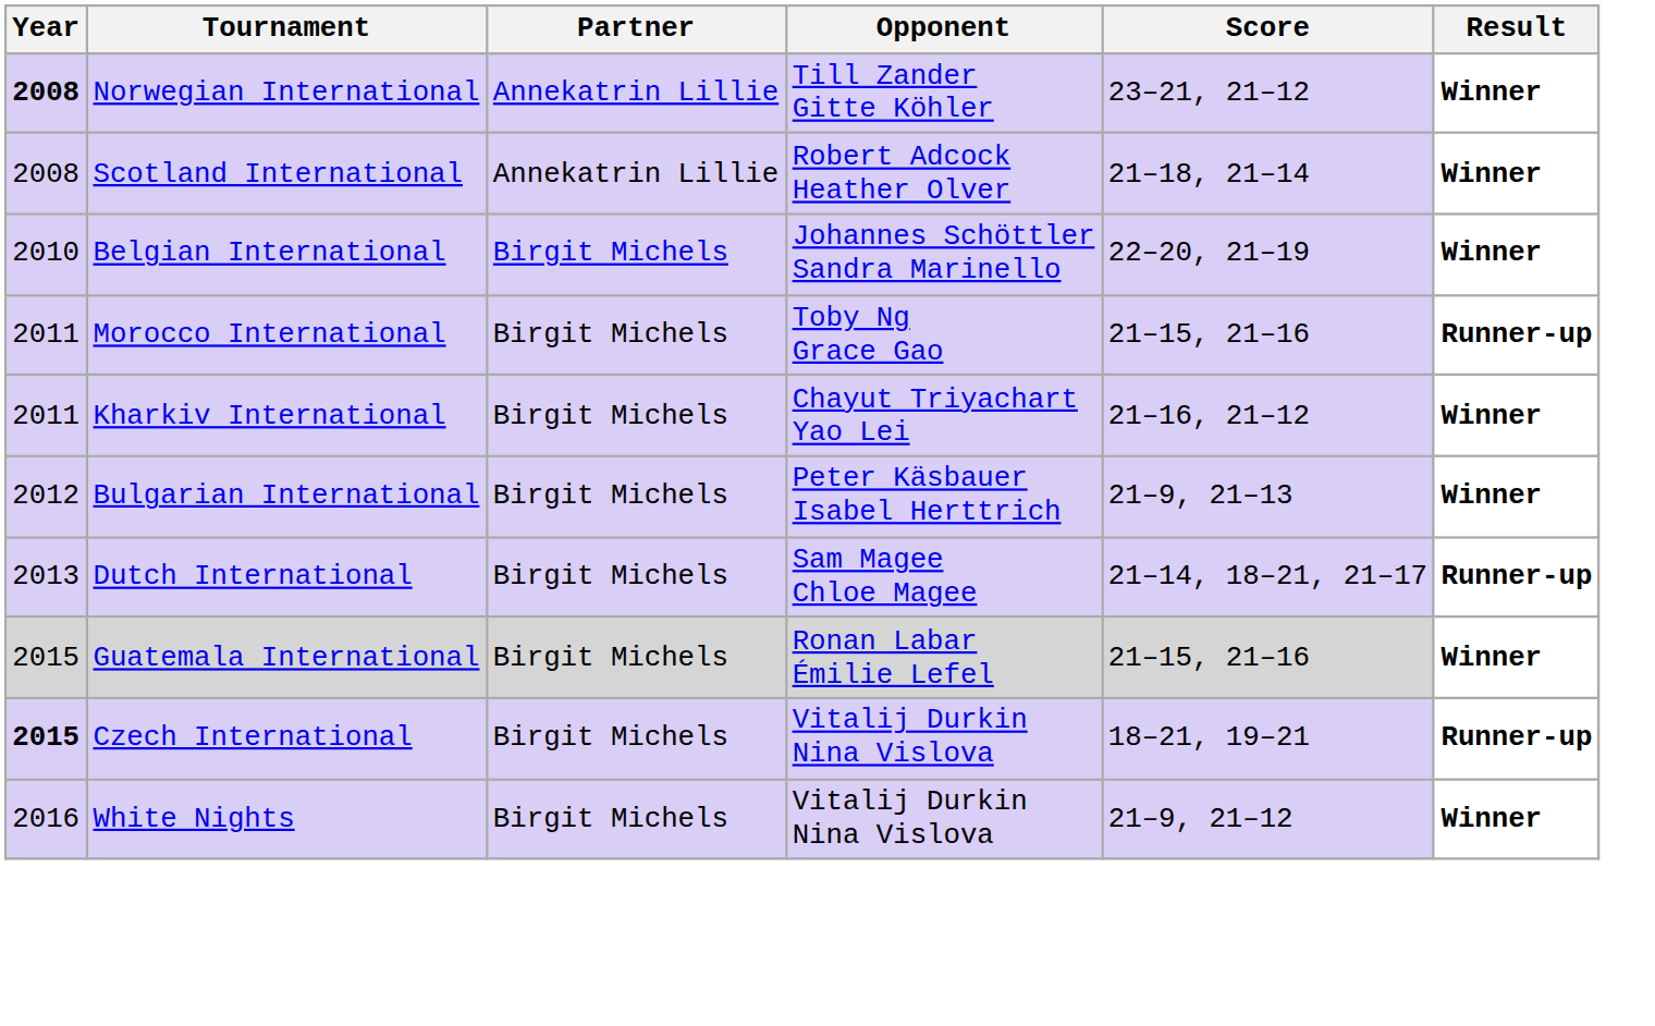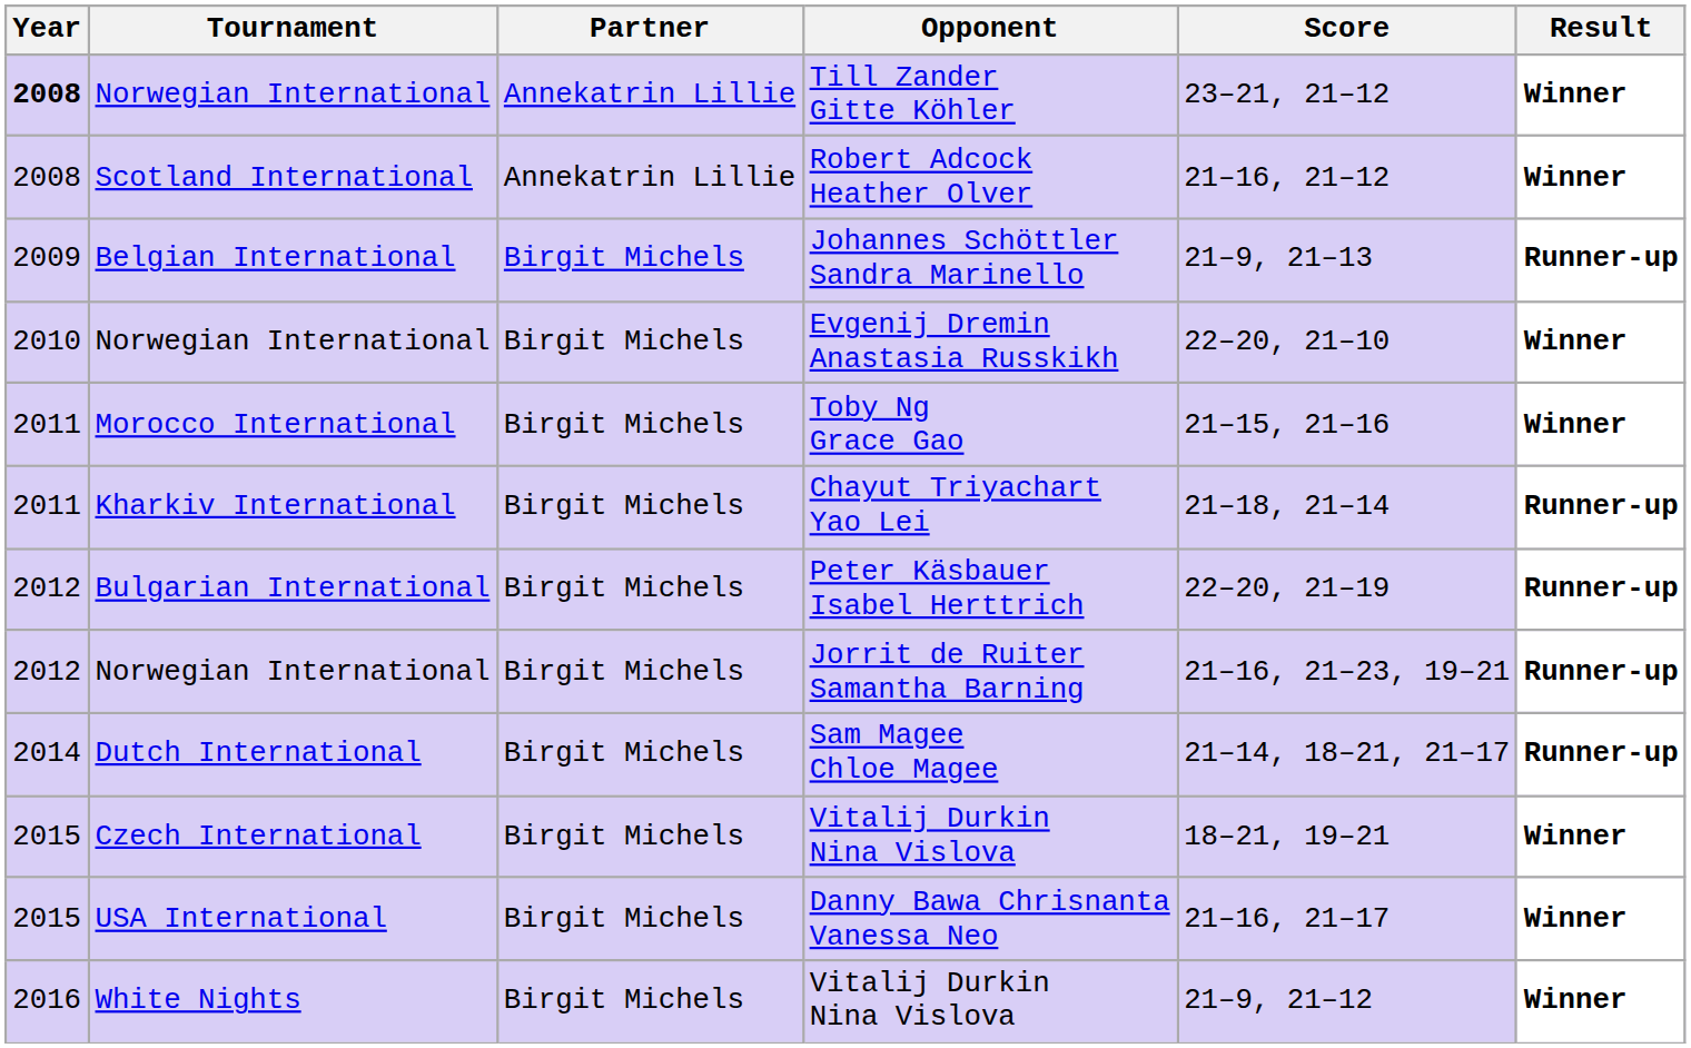Robert Adcock Heather Olver | Score: 21–18, 21–14 -> 21–16, 21–12
Johannes Schöttler Sandra Marinello | Year: 2010 -> 2009
Johannes Schöttler Sandra Marinello | Score: 22–20, 21–19 -> 21–9, 21–13
Johannes Schöttler Sandra Marinello | Result: Winner -> Runner-up
+ row: 2010 | Norwegian International | Birgit Michels | Evgenij Dremin Anastasia Russkikh | 22–20, 21–10 | Winner
Toby Ng Grace Gao | Result: Runner-up -> Winner
Chayut Triyachart Yao Lei | Score: 21–16, 21–12 -> 21–18, 21–14
Chayut Triyachart Yao Lei | Result: Winner -> Runner-up
Peter Käsbauer Isabel Herttrich | Score: 21–9, 21–13 -> 22–20, 21–19
Peter Käsbauer Isabel Herttrich | Result: Winner -> Runner-up
+ row: 2012 | Norwegian International | Birgit Michels | Jorrit de Ruiter Samantha Barning | 21–16, 21–23, 19–21 | Runner-up
Sam Magee Chloe Magee | Year: 2013 -> 2014
- row: 2015 | Guatemala International | Birgit Michels | Ronan Labar Émilie Lefel | 21–15, 21–16 | Winner
Czech International / Vitalij Durkin Nina Vislova | Year: bold -> normal
Czech International / Vitalij Durkin Nina Vislova | Result: Runner-up -> Winner
+ row: 2015 | USA International | Birgit Michels | Danny Bawa Chrisnanta Vanessa Neo | 21–16, 21–17 | Winner
